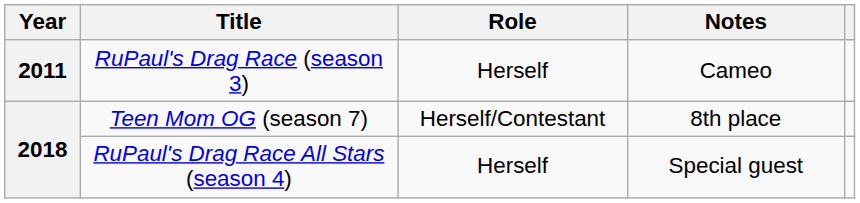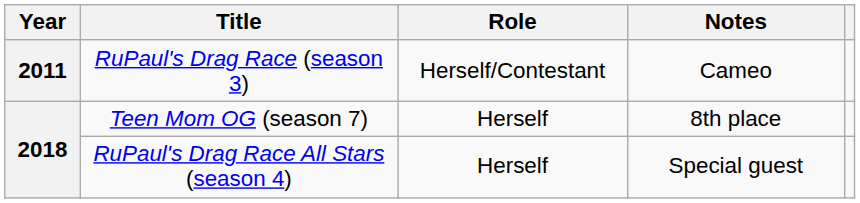RuPaul's Drag Race (season 3) | Role: Herself -> Herself/Contestant
Teen Mom OG (season 7) | Role: Herself/Contestant -> Herself
